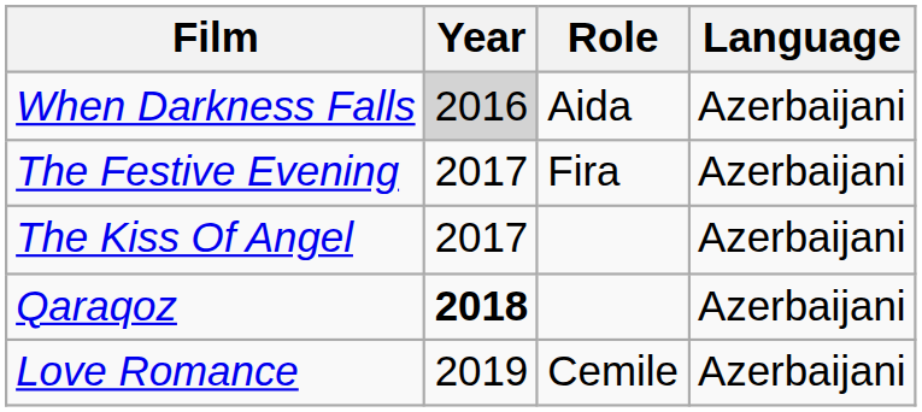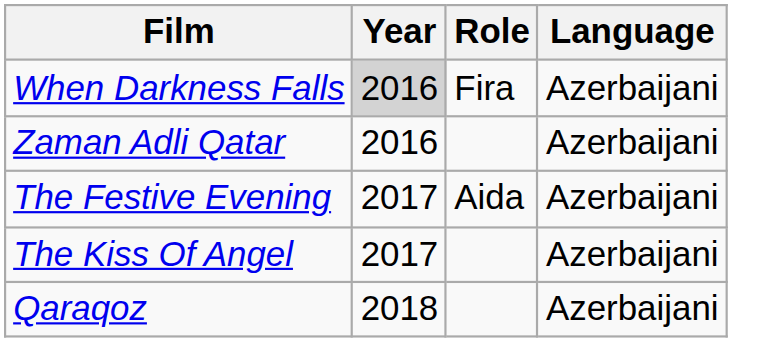When Darkness Falls | Role: Aida -> Fira
+ row: Zaman Adli Qatar | 2016 | Azerbaijani
The Festive Evening | Role: Fira -> Aida
Qaraqoz | Year: bold -> normal
- row: Love Romance | 2019 | Cemile | Azerbaijani
